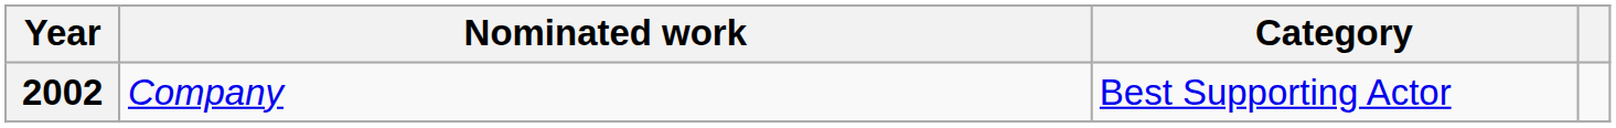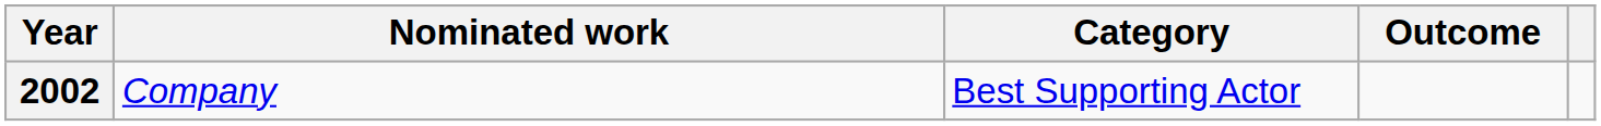+ column: Outcome
